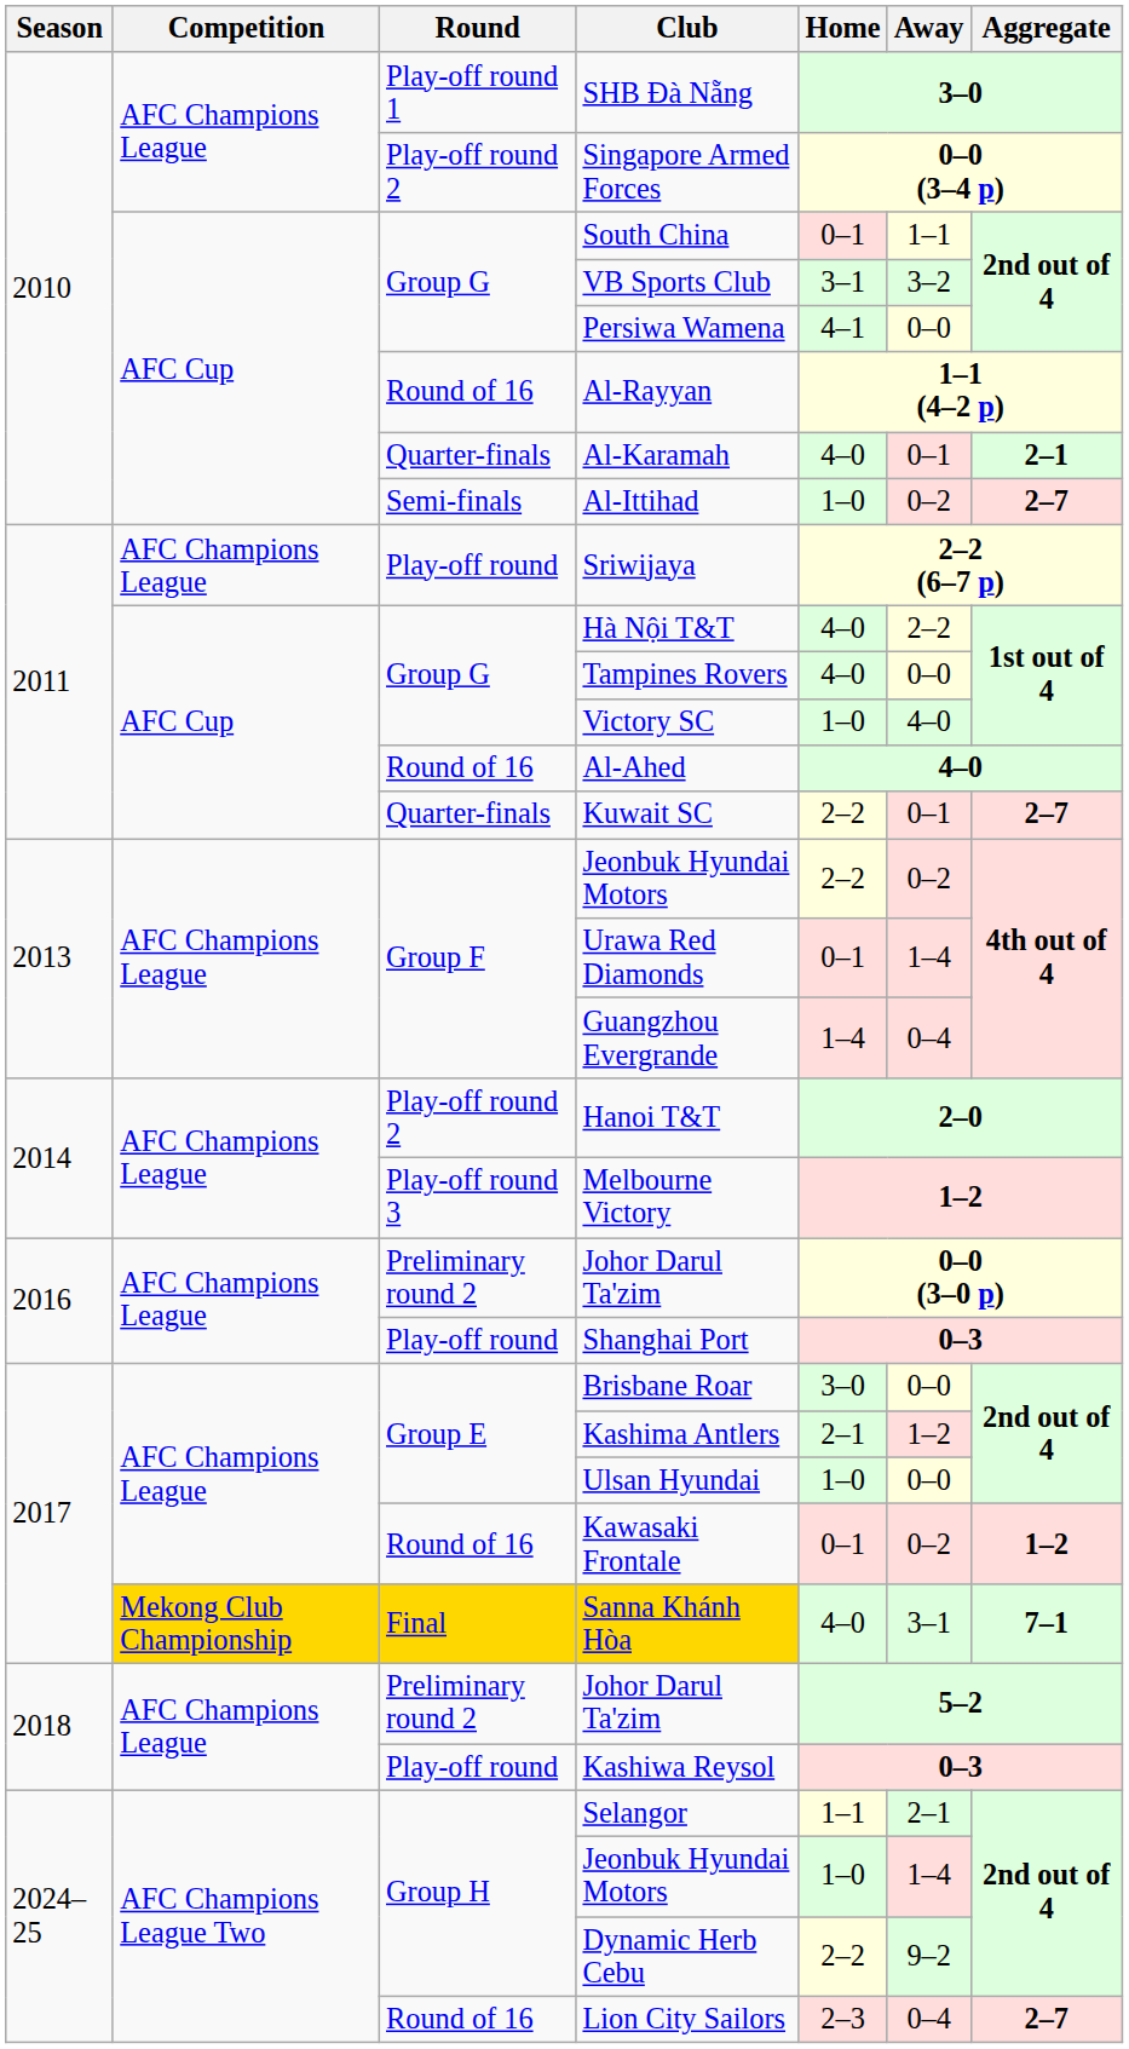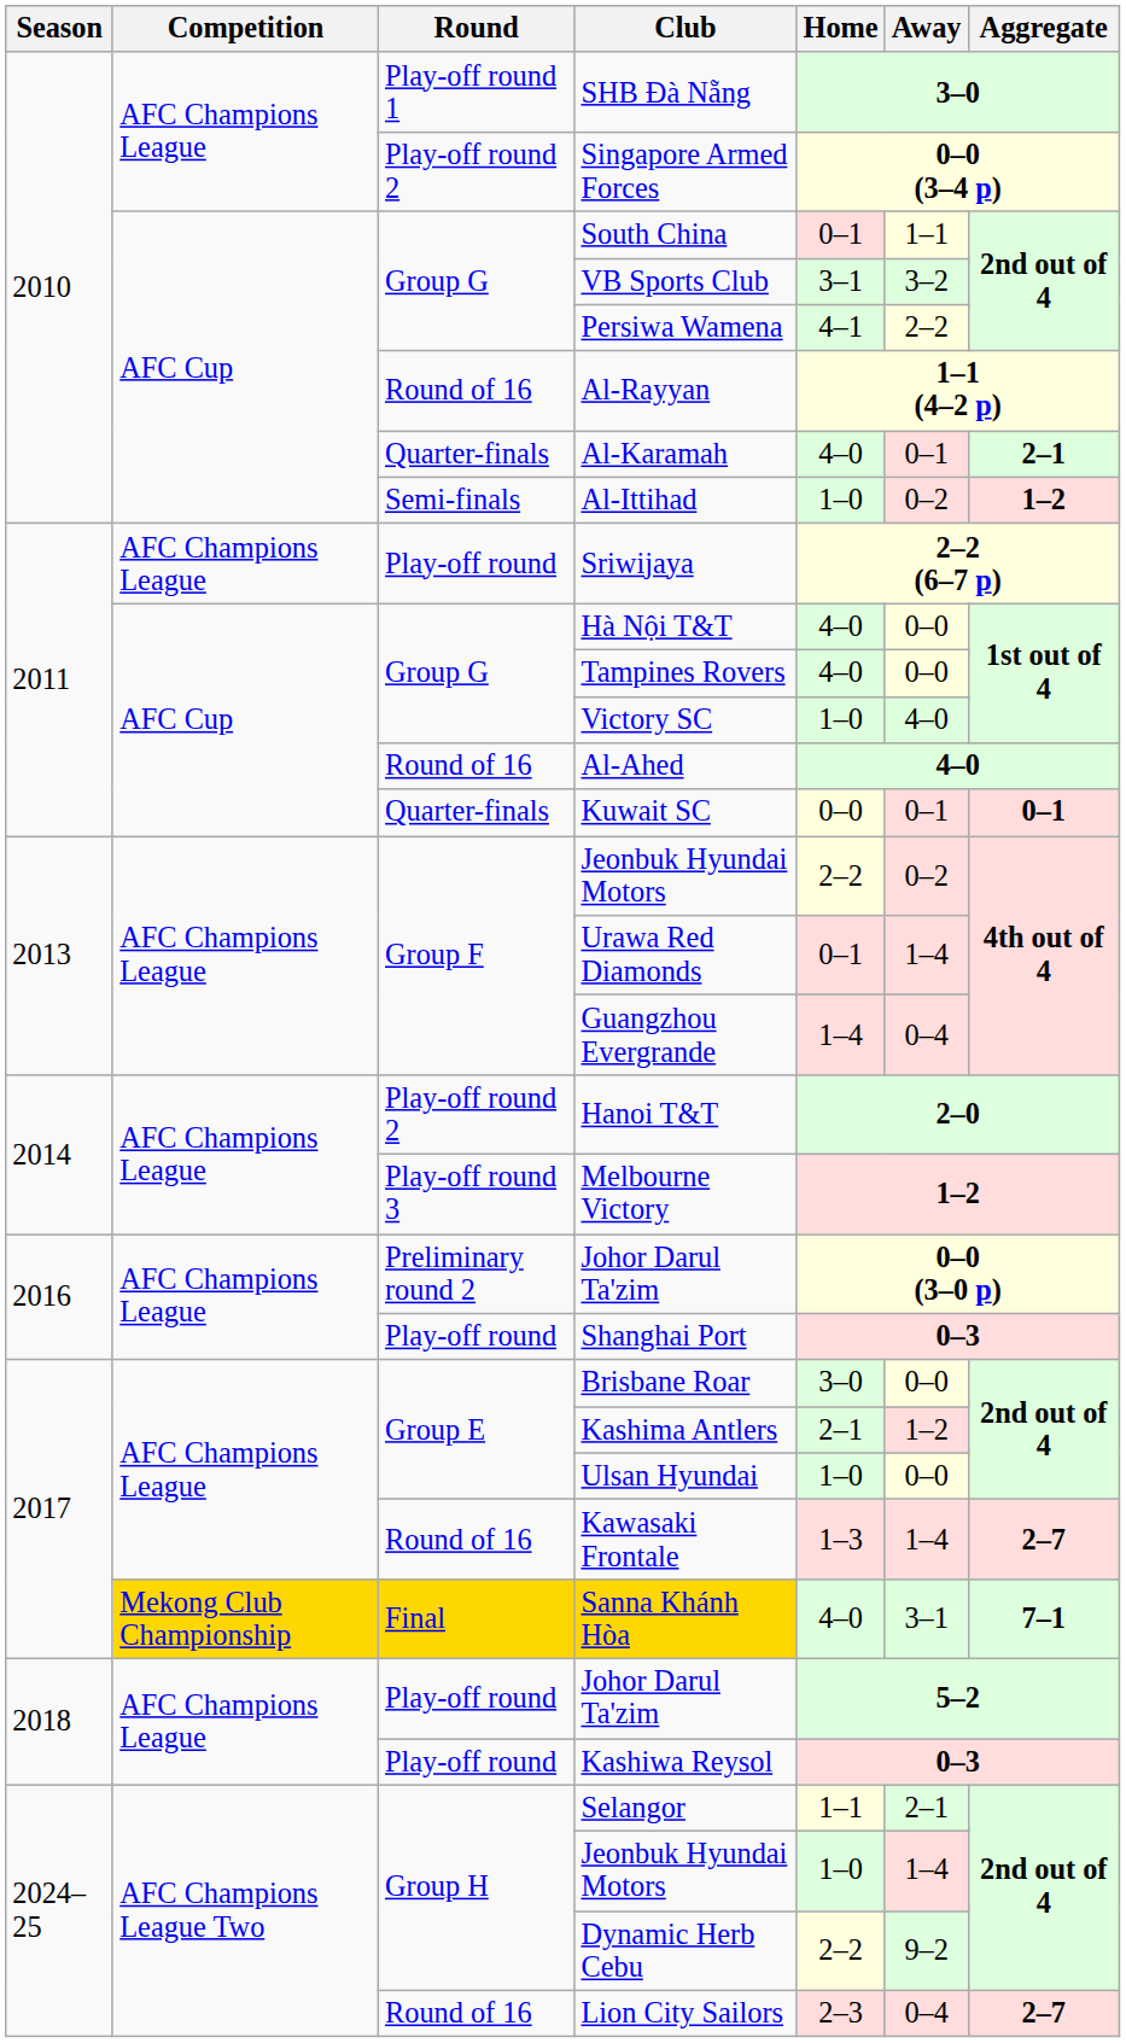Persiwa Wamena | Away: 0–0 -> 2–2
Al-Ittihad | Aggregate: 2–7 -> 1–2
Hà Nội T&T | Away: 2–2 -> 0–0
Kuwait SC | Home: 2–2 -> 0–0
Kuwait SC | Aggregate: 2–7 -> 0–1
Kawasaki Frontale | Home: 0–1 -> 1–3
Kawasaki Frontale | Away: 0–2 -> 1–4
Kawasaki Frontale | Aggregate: 1–2 -> 2–7
2018 / Johor Darul Ta'zim | Round: Preliminary round 2 -> Play-off round
